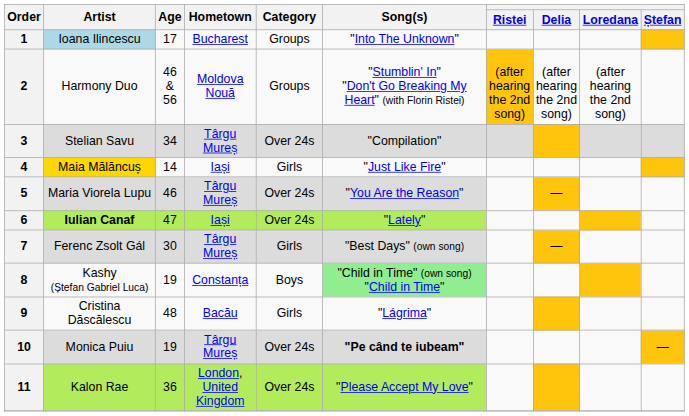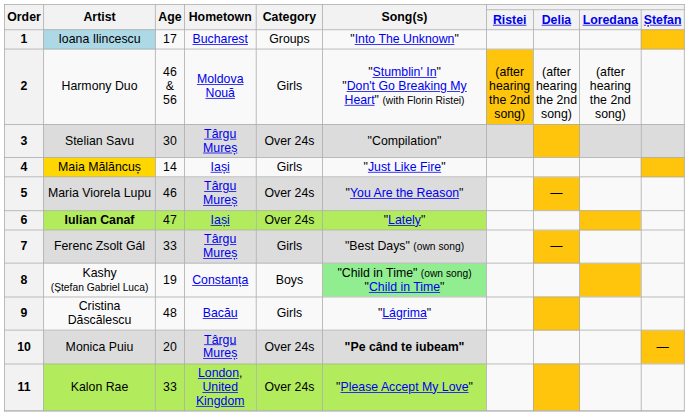2 | Category: Groups -> Girls
3 | Age: 34 -> 30
7 | Age: 30 -> 33
10 | Age: 19 -> 20
11 | Age: 36 -> 33
